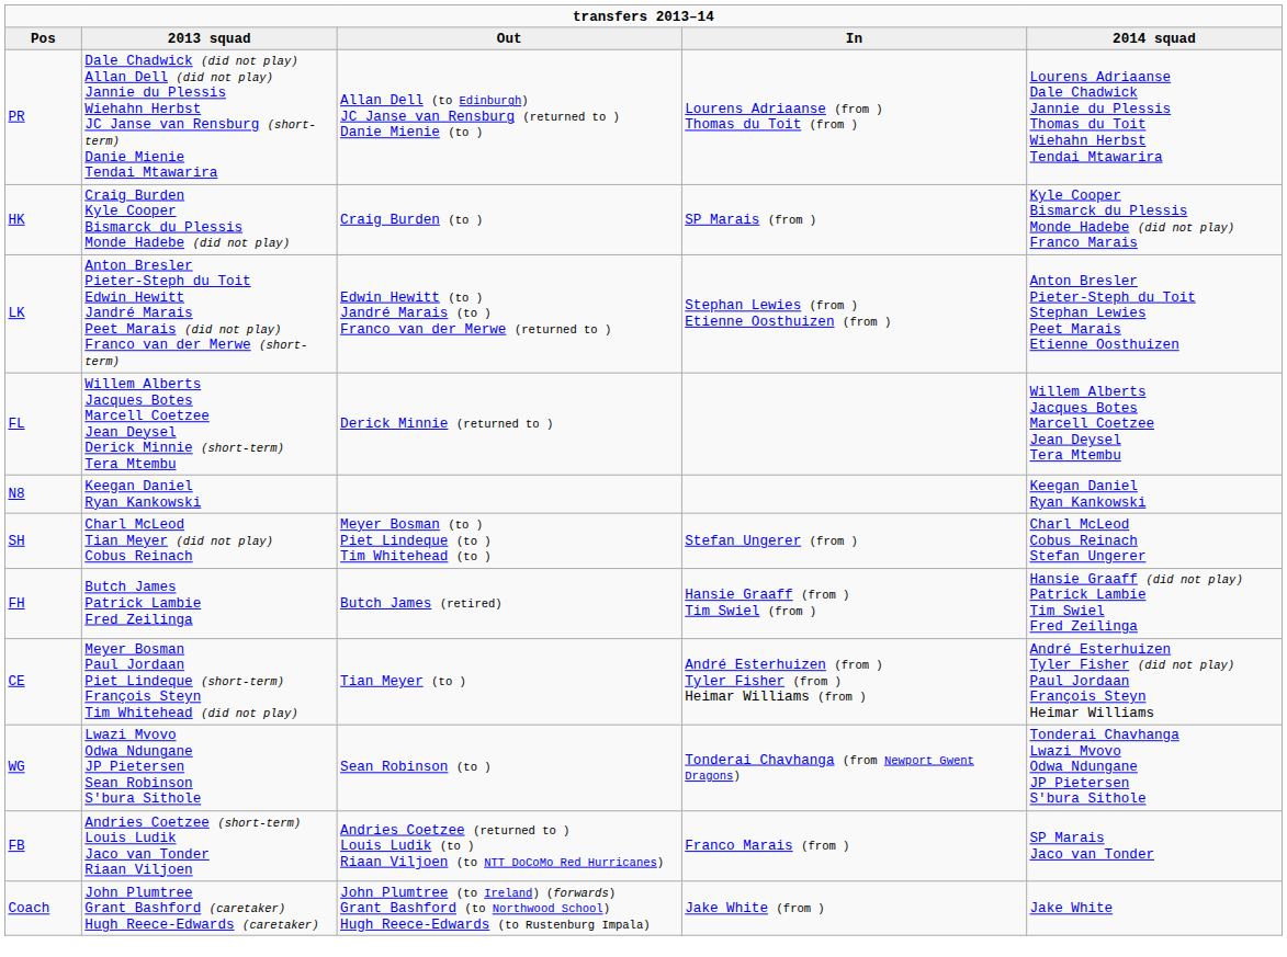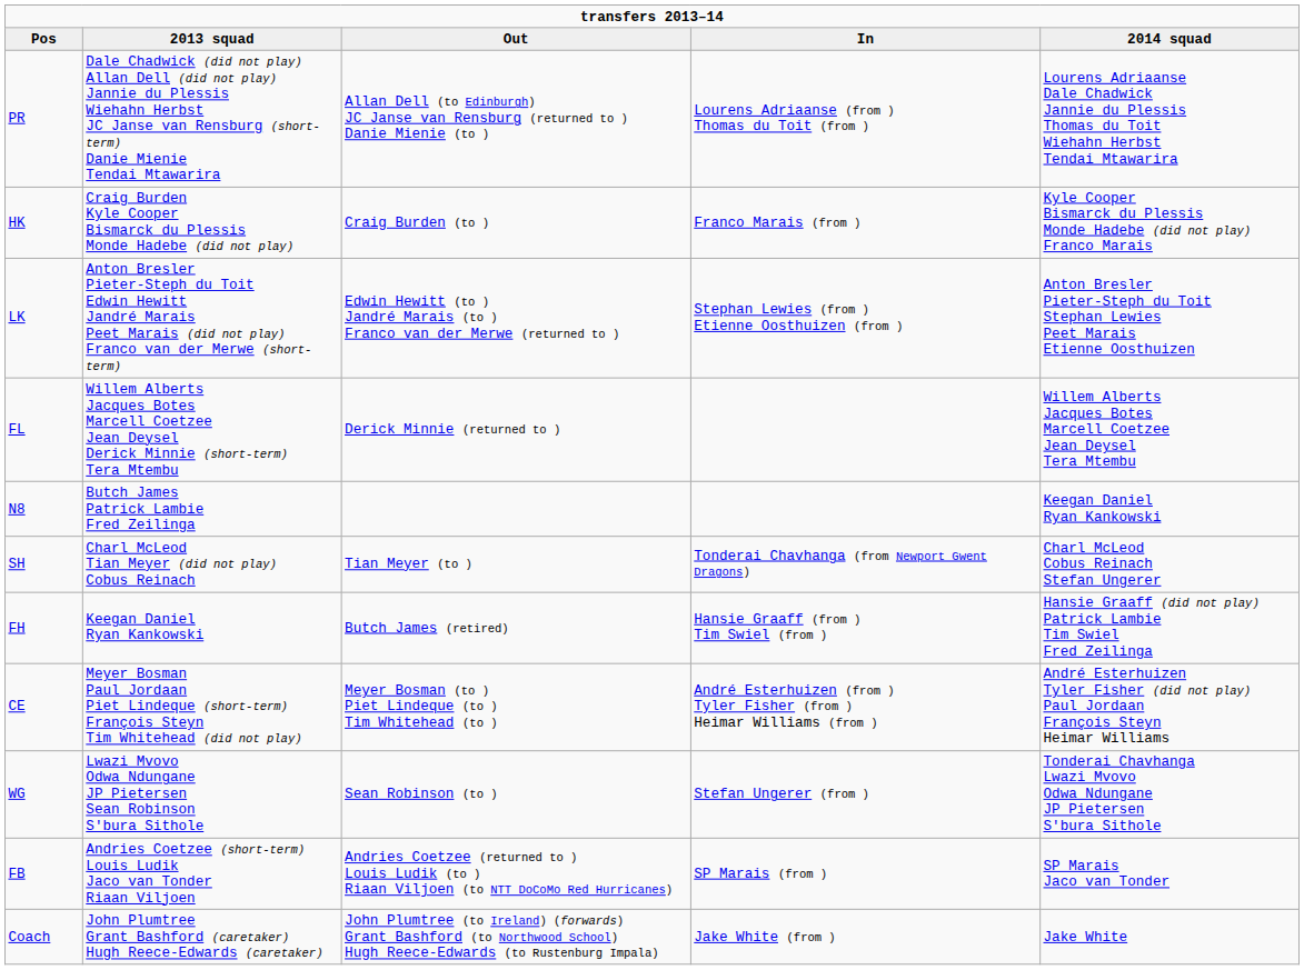HK | In: SP Marais (from ) -> Franco Marais (from )
N8 | 2013 squad: Keegan Daniel Ryan Kankowski -> Butch James Patrick Lambie Fred Zeilinga
SH | Out: Meyer Bosman (to ) Piet Lindeque (to ) Tim Whitehead (to ) -> Tian Meyer (to )
SH | In: Stefan Ungerer (from ) -> Tonderai Chavhanga (from Newport Gwent Dragons)
FH | 2013 squad: Butch James Patrick Lambie Fred Zeilinga -> Keegan Daniel Ryan Kankowski
CE | Out: Tian Meyer (to ) -> Meyer Bosman (to ) Piet Lindeque (to ) Tim Whitehead (to )
WG | In: Tonderai Chavhanga (from Newport Gwent Dragons) -> Stefan Ungerer (from )
FB | In: Franco Marais (from ) -> SP Marais (from )
